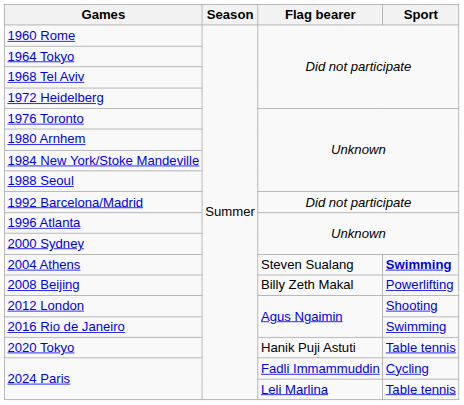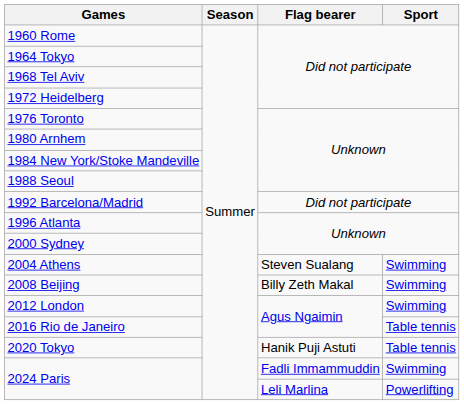2004 Athens | Sport: bold -> normal
2008 Beijing | Sport: Powerlifting -> Swimming
2012 London | Sport: Shooting -> Swimming
2016 Rio de Janeiro | Sport: Swimming -> Table tennis
2024 Paris / Fadli Immammuddin | Sport: Cycling -> Swimming
2024 Paris / Leli Marlina | Sport: Table tennis -> Powerlifting
